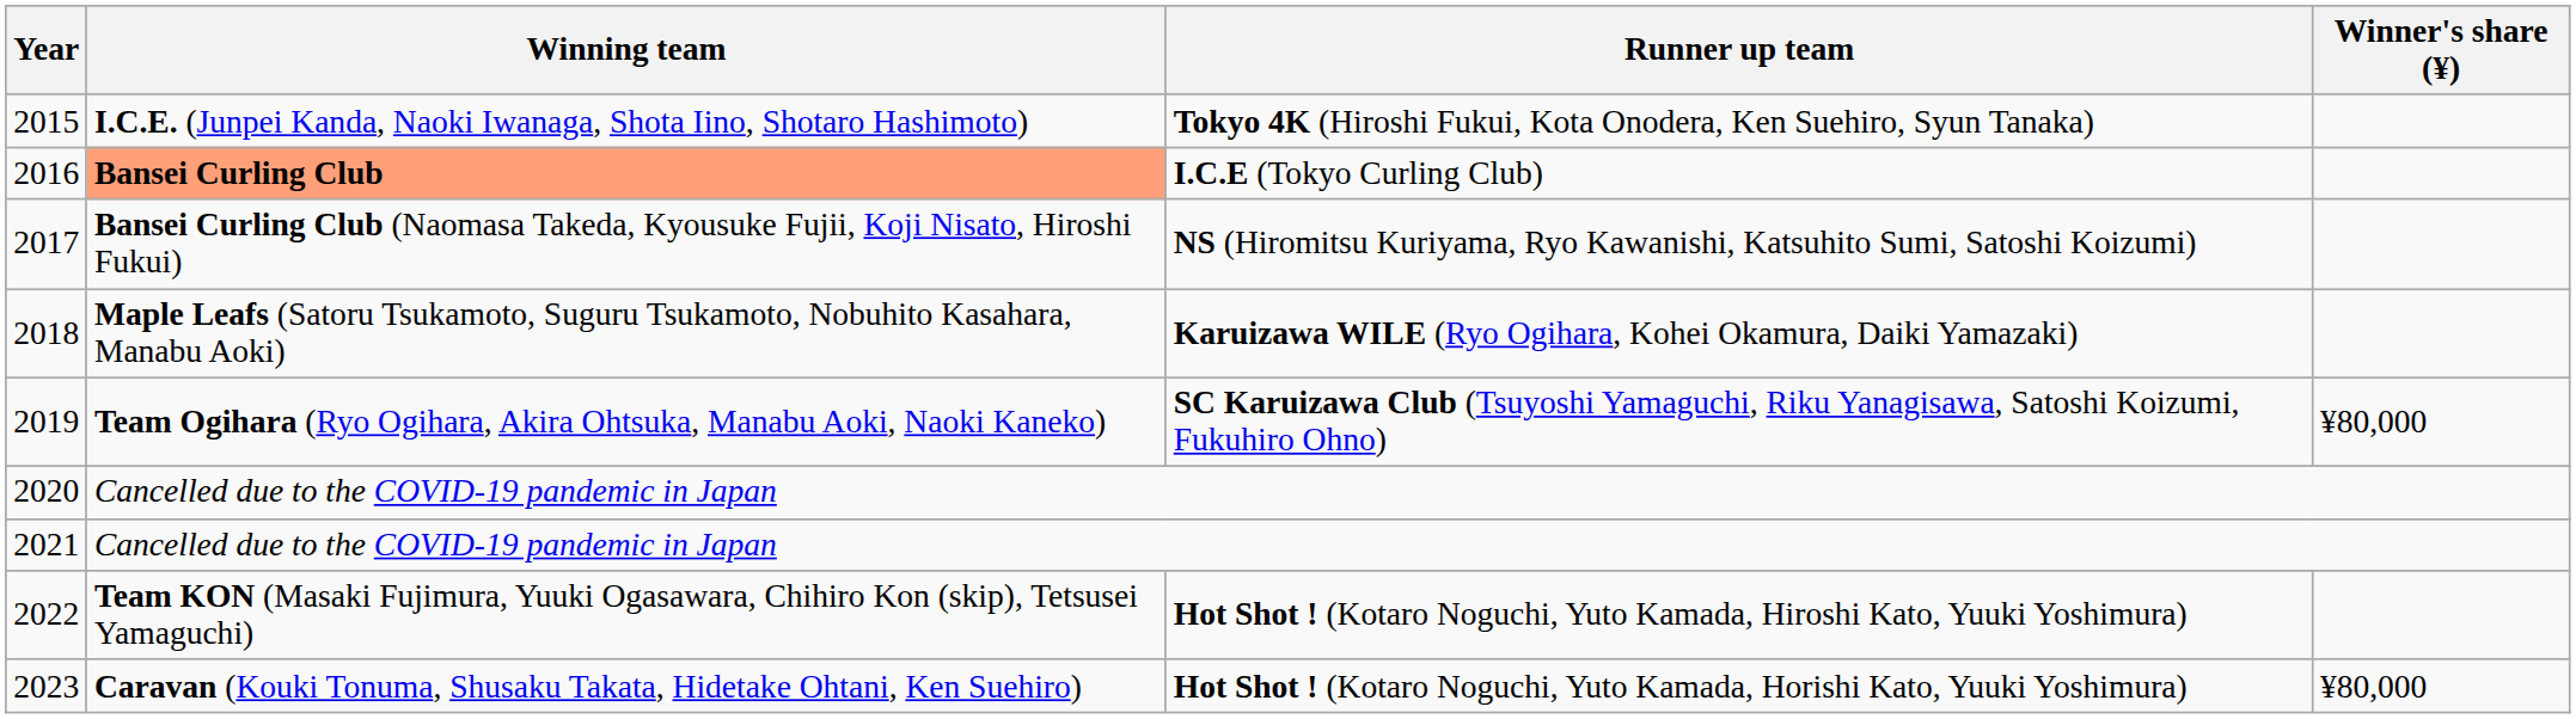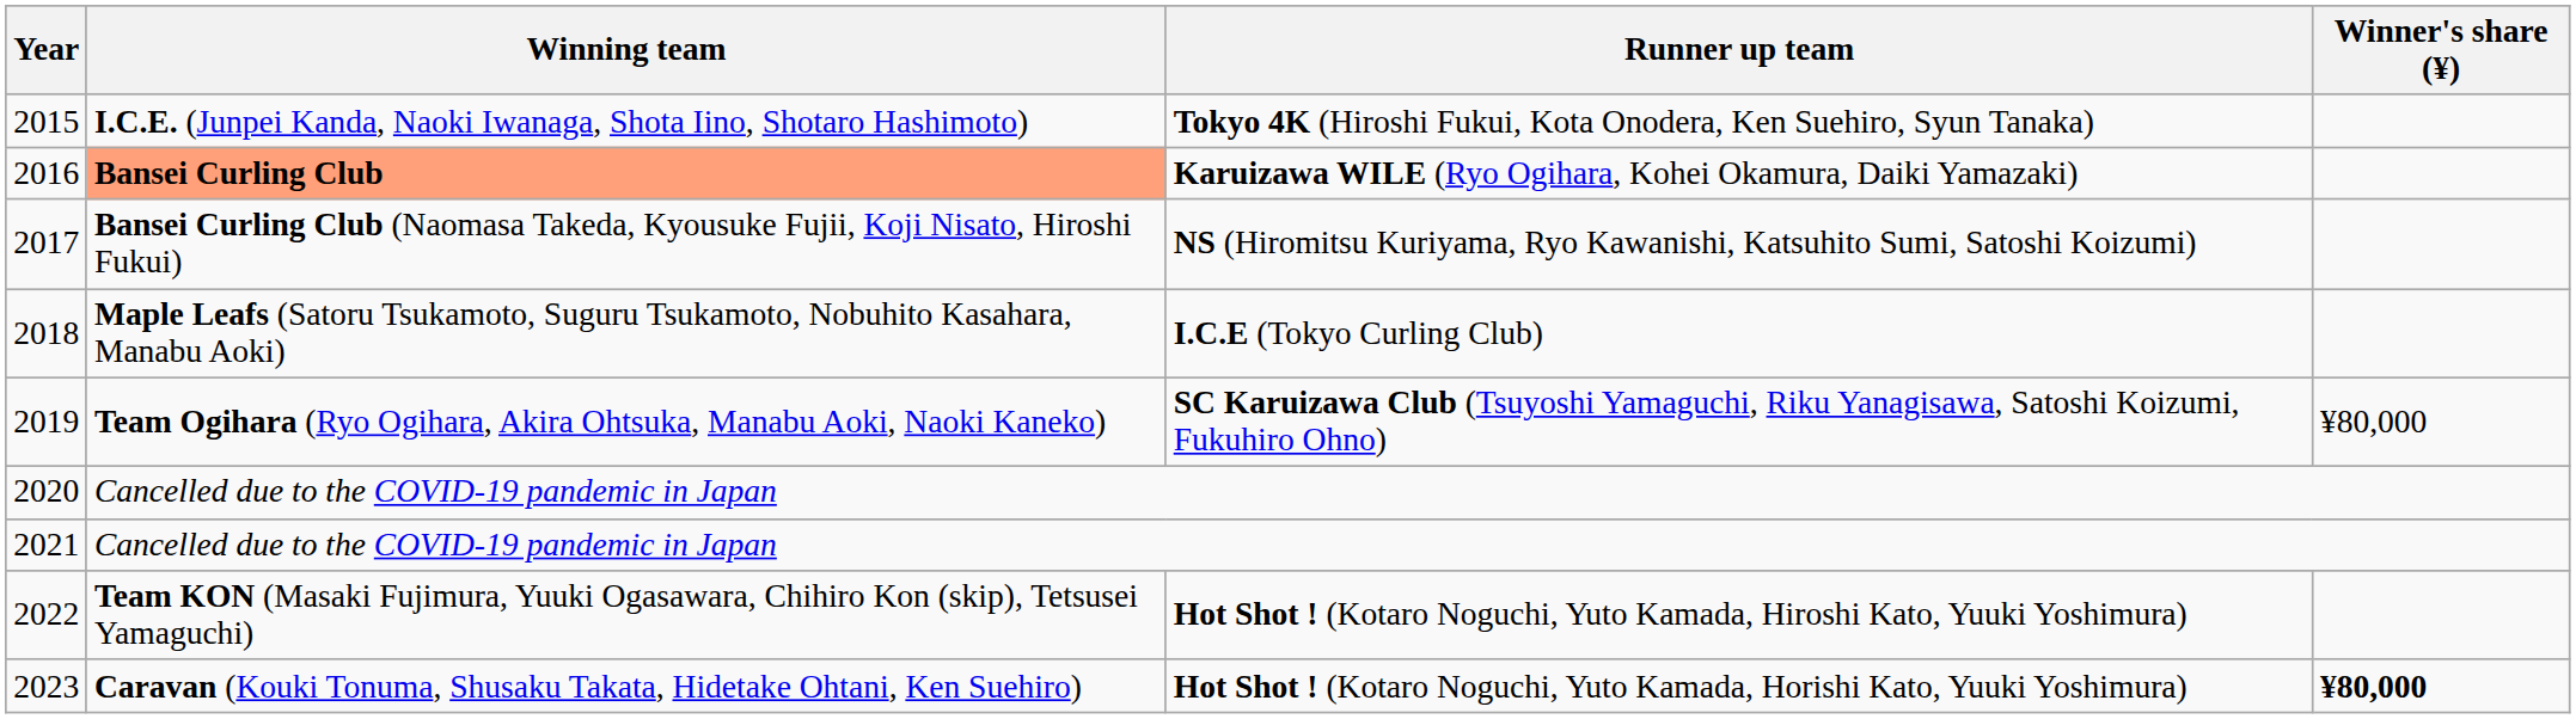2016 | Runner up team: I.C.E (Tokyo Curling Club) -> Karuizawa WILE (Ryo Ogihara, Kohei Okamura, Daiki Yamazaki)
2018 | Runner up team: Karuizawa WILE (Ryo Ogihara, Kohei Okamura, Daiki Yamazaki) -> I.C.E (Tokyo Curling Club)
2023 | Winner's share (¥): normal -> bold
